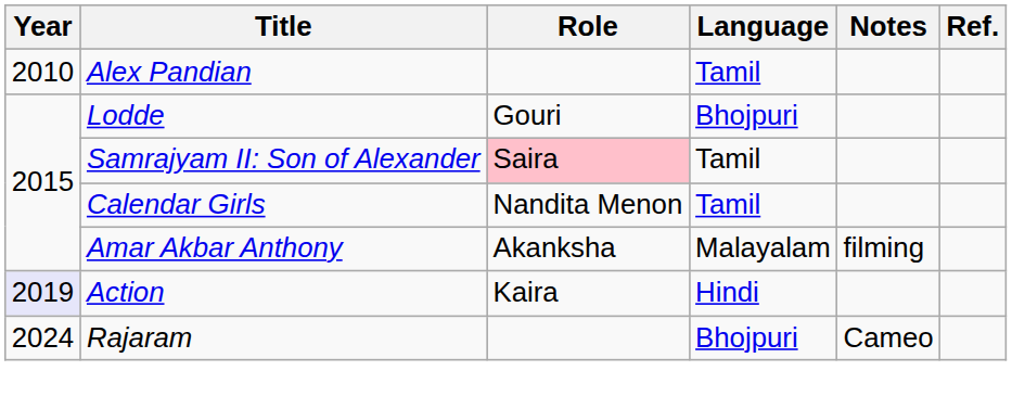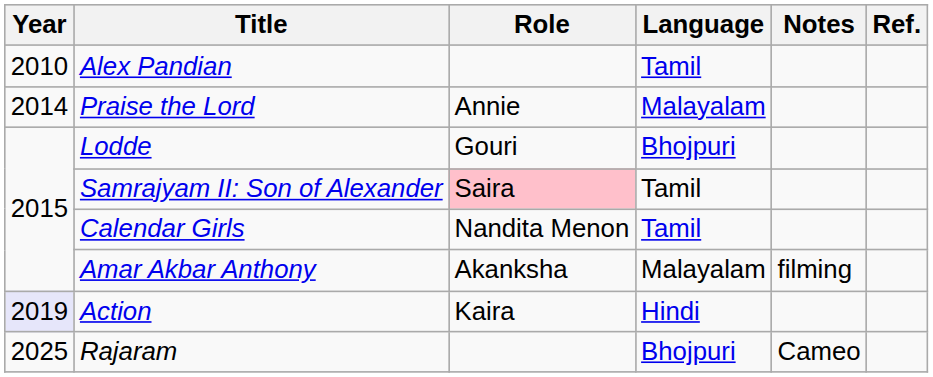+ row: 2014 | Praise the Lord | Annie | Malayalam
Rajaram | Year: 2024 -> 2025
